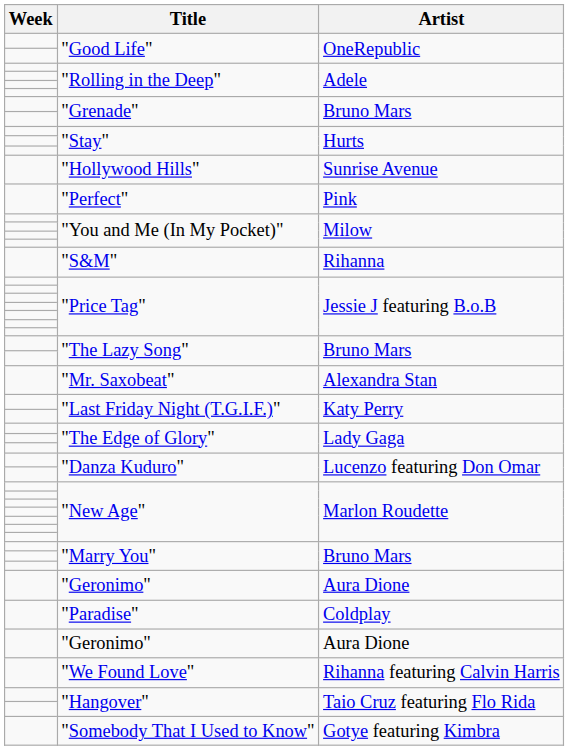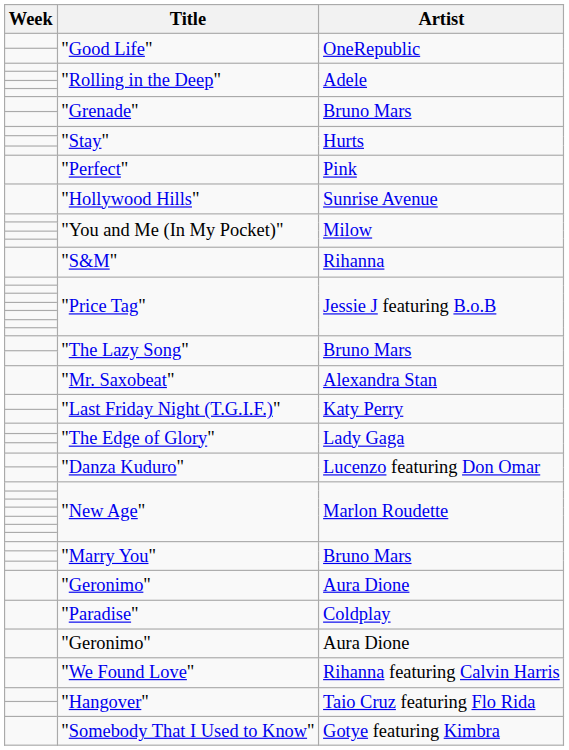rows swapped: "Hollywood Hills" <-> "Perfect"
